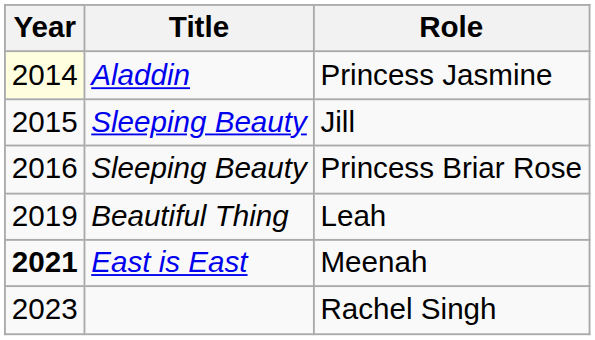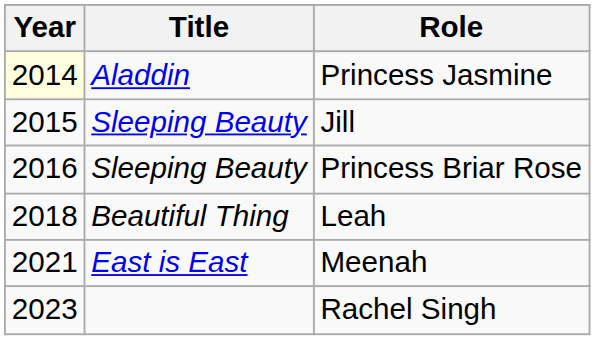Leah | Year: 2019 -> 2018
Meenah | Year: bold -> normal
